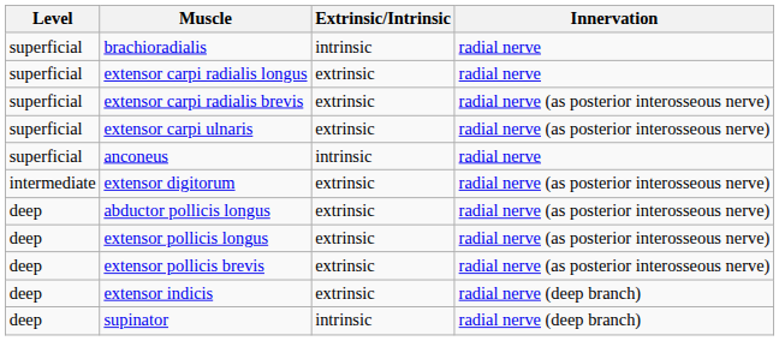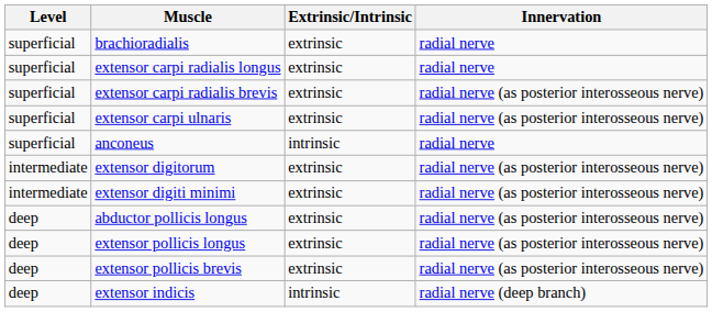brachioradialis | Extrinsic/Intrinsic: intrinsic -> extrinsic
+ row: intermediate | extensor digiti minimi | extrinsic | radial nerve (as posterior interosseous nerve)
extensor indicis | Extrinsic/Intrinsic: extrinsic -> intrinsic
- row: deep | supinator | intrinsic | radial nerve (deep branch)
